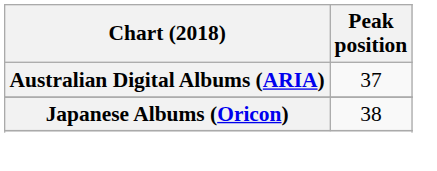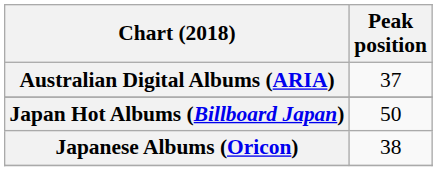+ row: Japan Hot Albums (Billboard Japan) | 50
